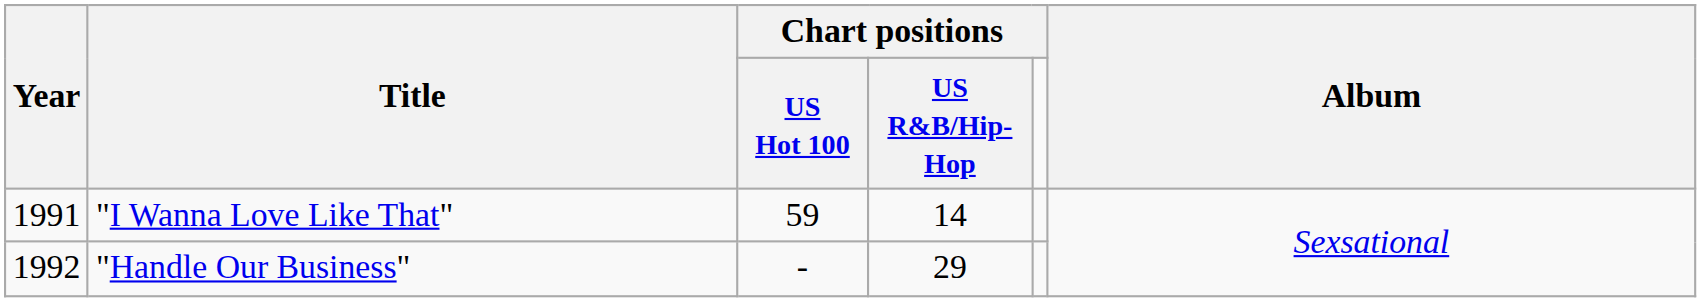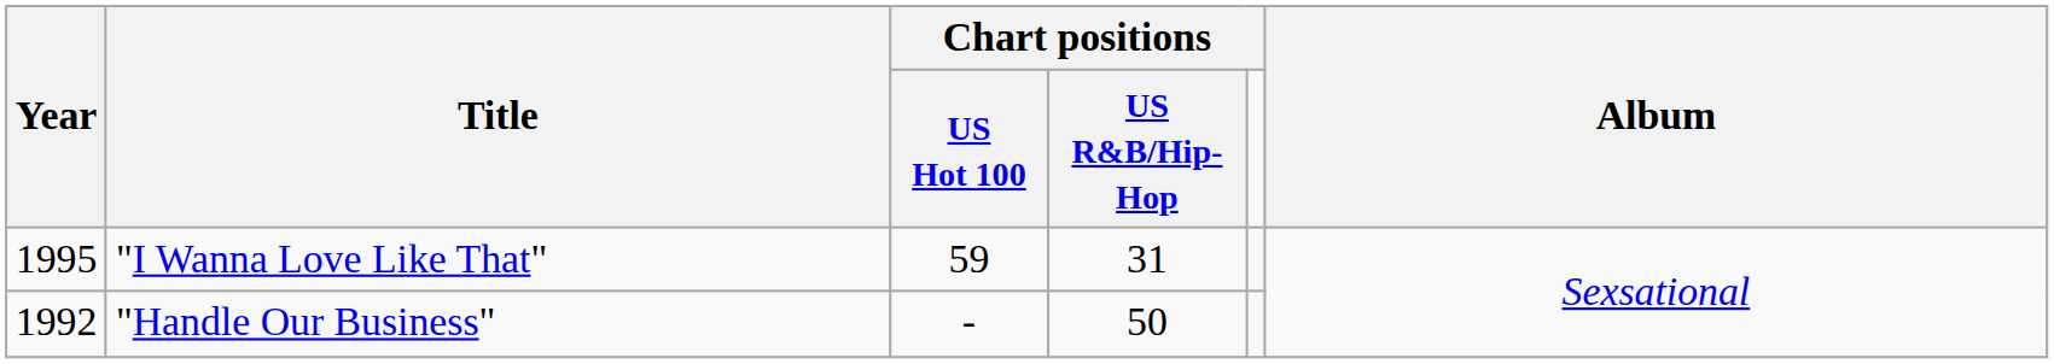"I Wanna Love Like That" | Year: 1991 -> 1995
"I Wanna Love Like That" | Chart positions / US R&B/Hip-Hop: 14 -> 31
"Handle Our Business" | Chart positions / US R&B/Hip-Hop: 29 -> 50
